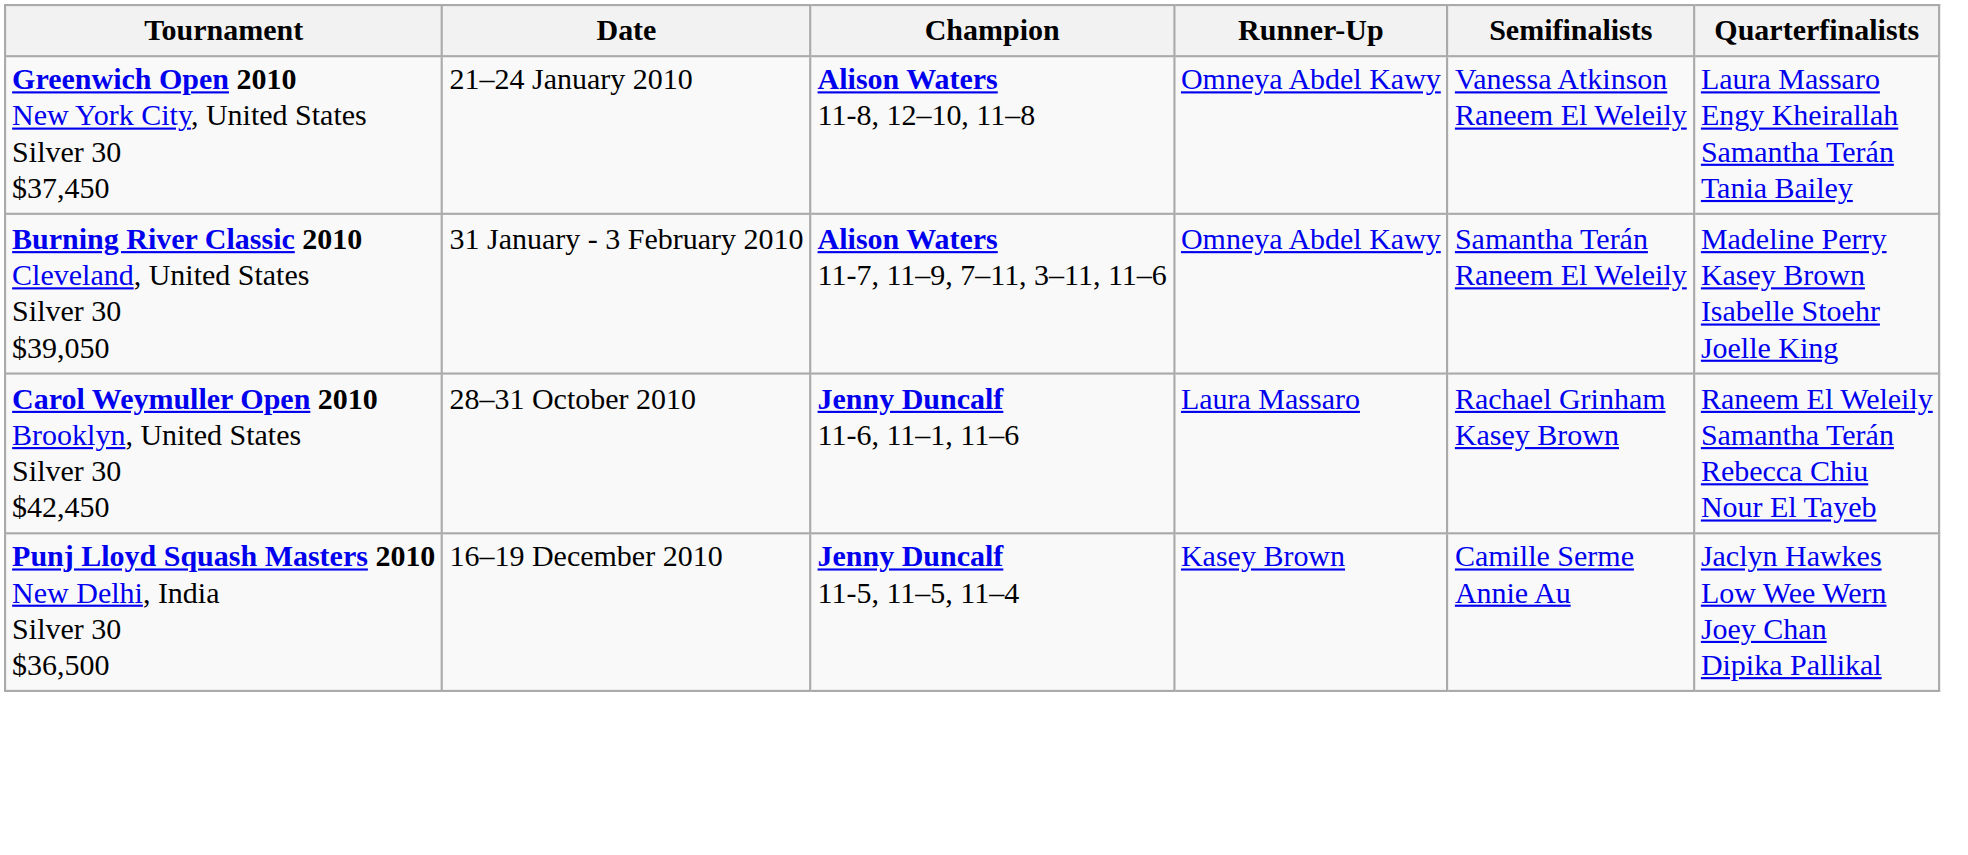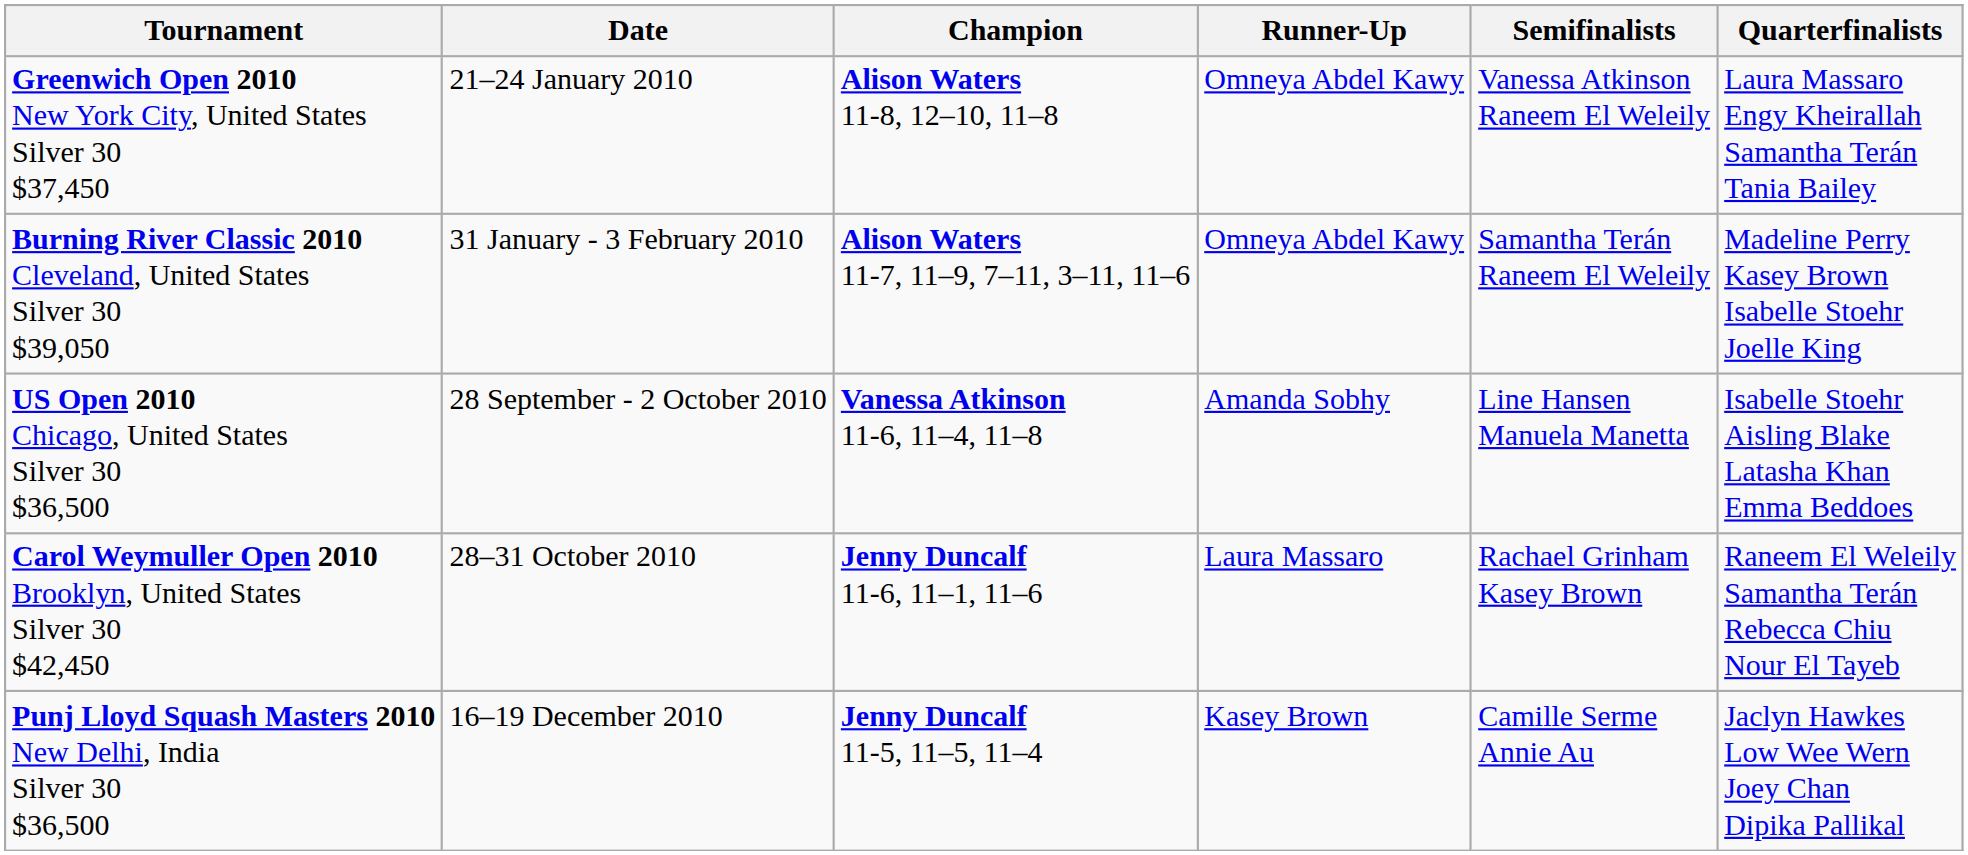+ row: US Open 2010 Chicago, United States Silver 30 $36,500 | 28 September - 2 October 2010 | Vanessa Atkinson 11-6, 11–4, 11–8 | Amanda Sobhy | Line Hansen Manuela Manetta | Isabelle Stoehr Aisling Blake Latasha Khan Emma Beddoes
